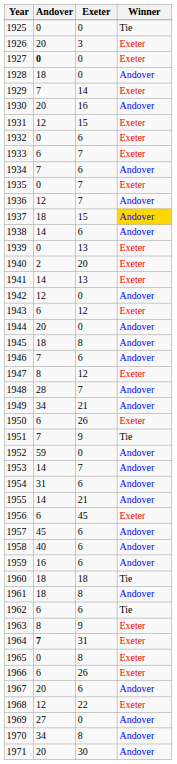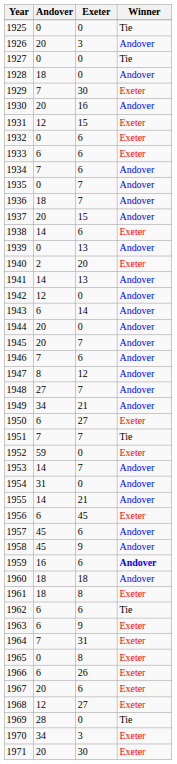1926 | Winner: Exeter -> Andover
1927 | Andover: bold -> normal
1927 | Winner: Exeter -> Tie
1929 | Exeter: 14 -> 30
1933 | Exeter: 7 -> 6
1935 | Winner: Exeter -> Andover
1936 | Andover: 12 -> 18
1937 | Andover: 18 -> 20
1937 | Winner: gold background -> no background
1938 | Winner: Andover -> Exeter
1939 | Winner: Exeter -> Andover
1941 | Winner: Exeter -> Andover
1943 | Exeter: 12 -> 14
1943 | Winner: Exeter -> Andover
1945 | Andover: 18 -> 20
1945 | Exeter: 8 -> 7
1947 | Winner: Exeter -> Andover
1948 | Andover: 28 -> 27
1950 | Exeter: 26 -> 27
1951 | Exeter: 9 -> 7
1952 | Winner: Andover -> Exeter
1954 | Exeter: 6 -> 0
1958 | Andover: 40 -> 45
1958 | Exeter: 6 -> 9
1959 | Winner: normal -> bold
1960 | Winner: Tie -> Andover
1961 | Winner: Andover -> Exeter
1963 | Andover: 8 -> 6
1964 | Andover: bold -> normal
1967 | Winner: Andover -> Exeter
1968 | Exeter: 22 -> 27
1969 | Andover: 27 -> 28
1969 | Winner: Andover -> Tie
1970 | Exeter: 8 -> 3
1970 | Winner: Andover -> Exeter
1971 | Winner: Andover -> Exeter
